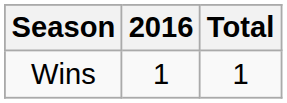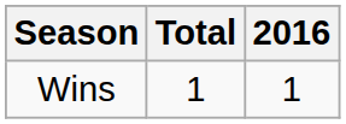columns swapped: 2016 <-> Total
